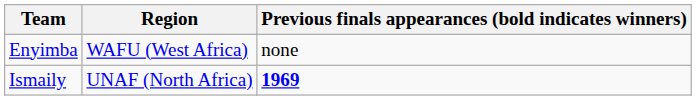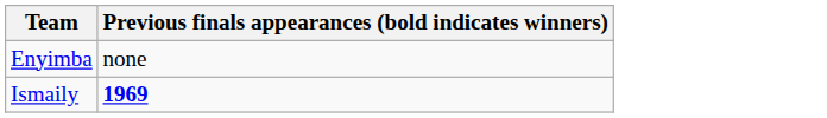- column: Region | WAFU (West Africa) | UNAF (North Africa)
